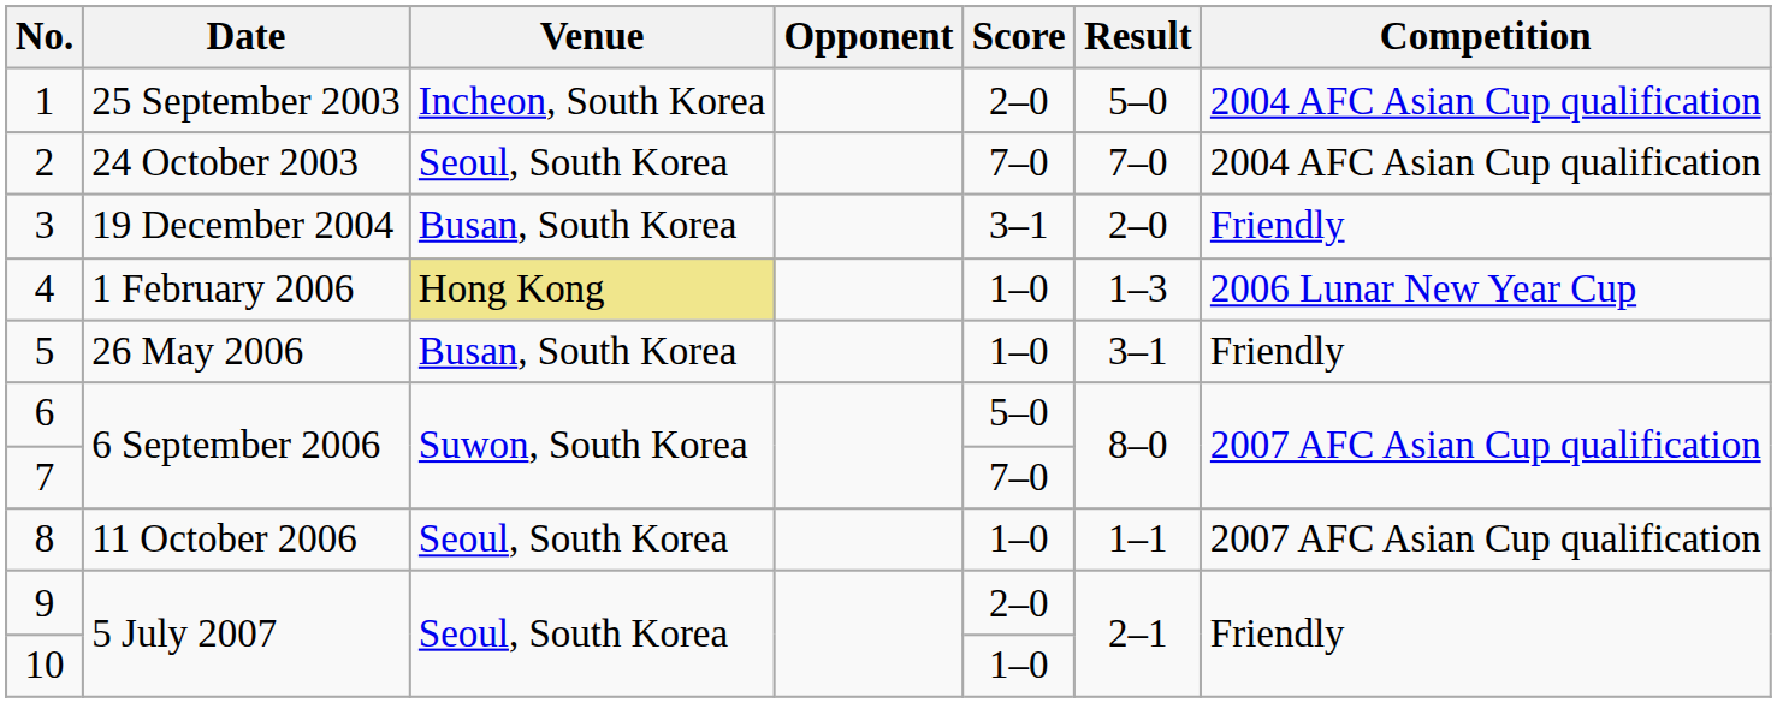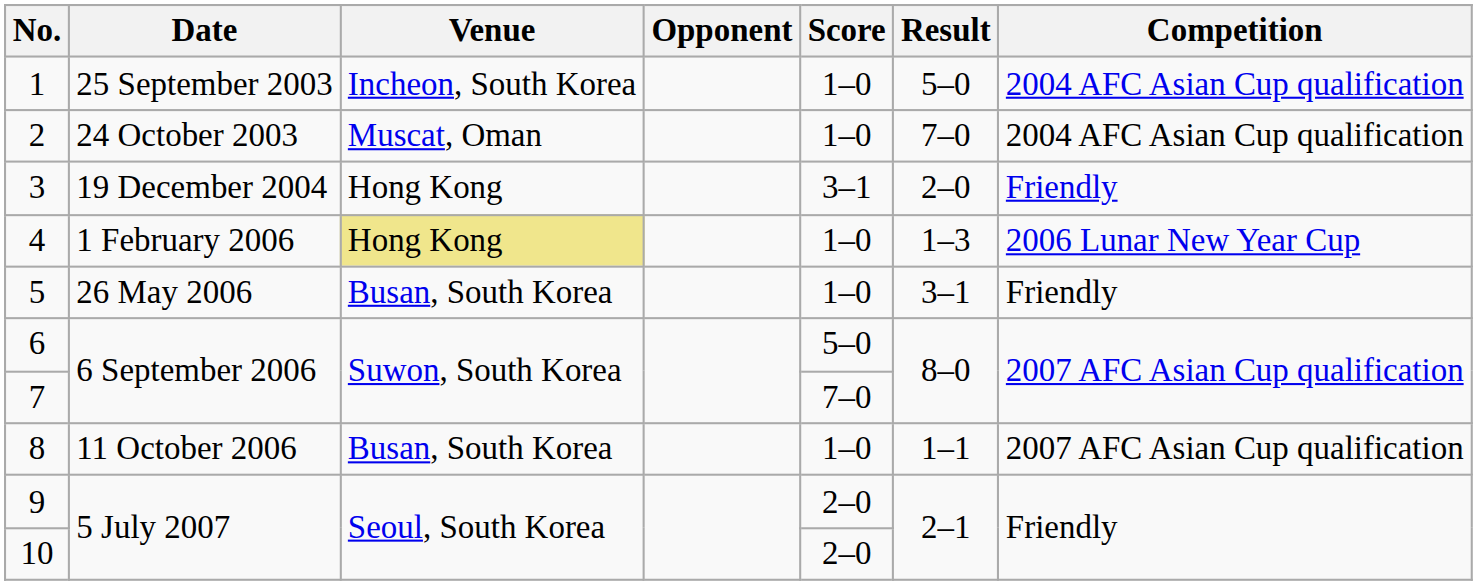1 | Score: 2–0 -> 1–0
2 | Venue: Seoul, South Korea -> Muscat, Oman
2 | Score: 7–0 -> 1–0
3 | Venue: Busan, South Korea -> Hong Kong
8 | Venue: Seoul, South Korea -> Busan, South Korea
10 | Score: 1–0 -> 2–0
